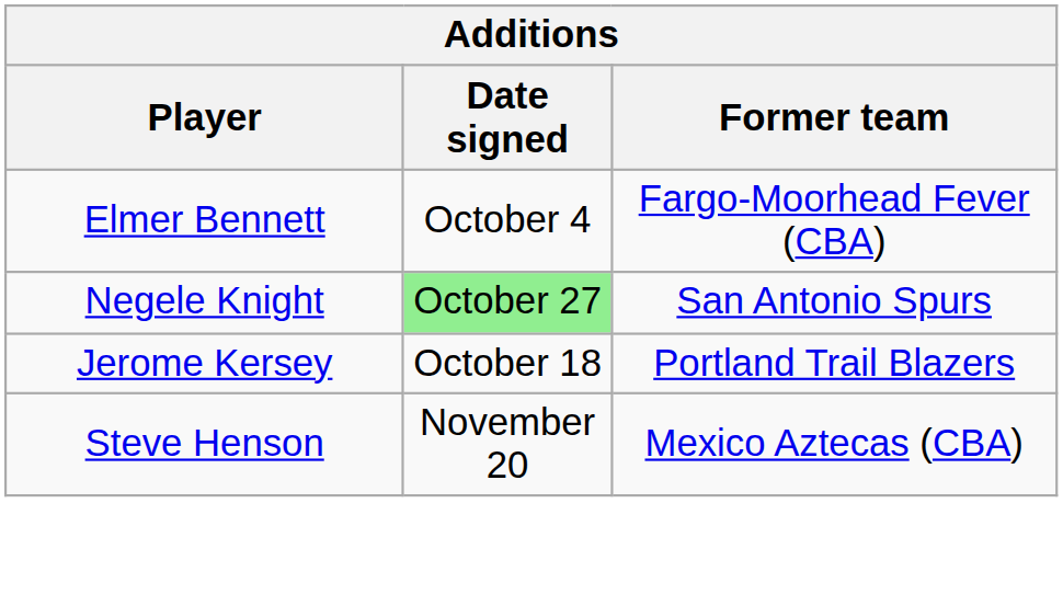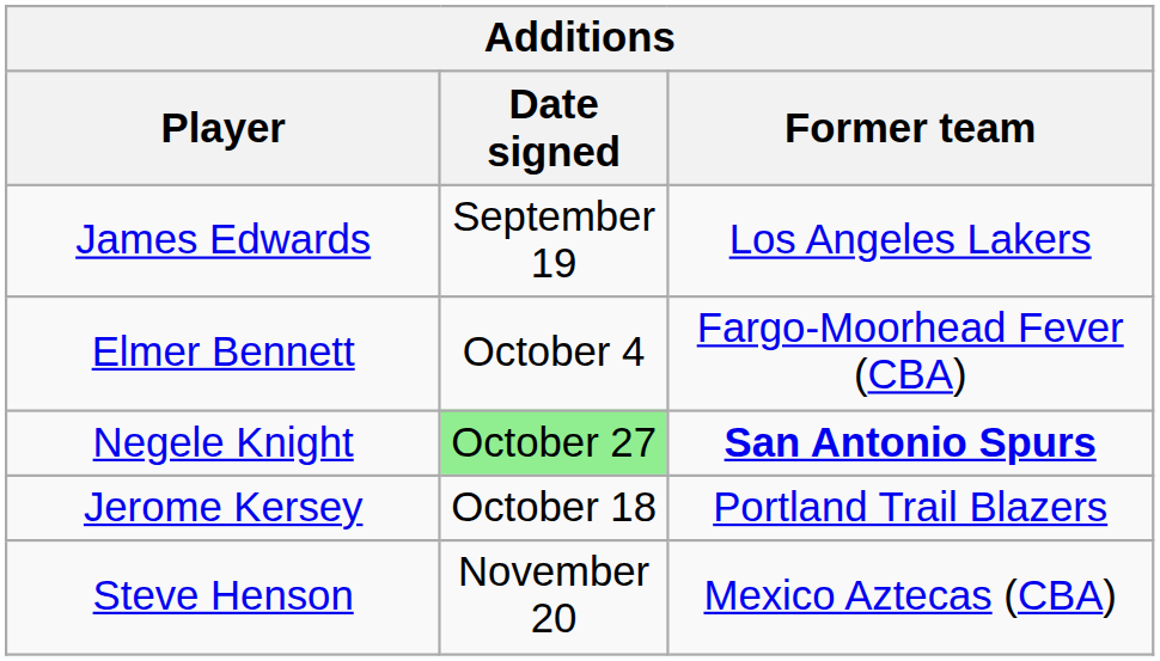+ row: James Edwards | September 19 | Los Angeles Lakers
Negele Knight | Former team: normal -> bold
